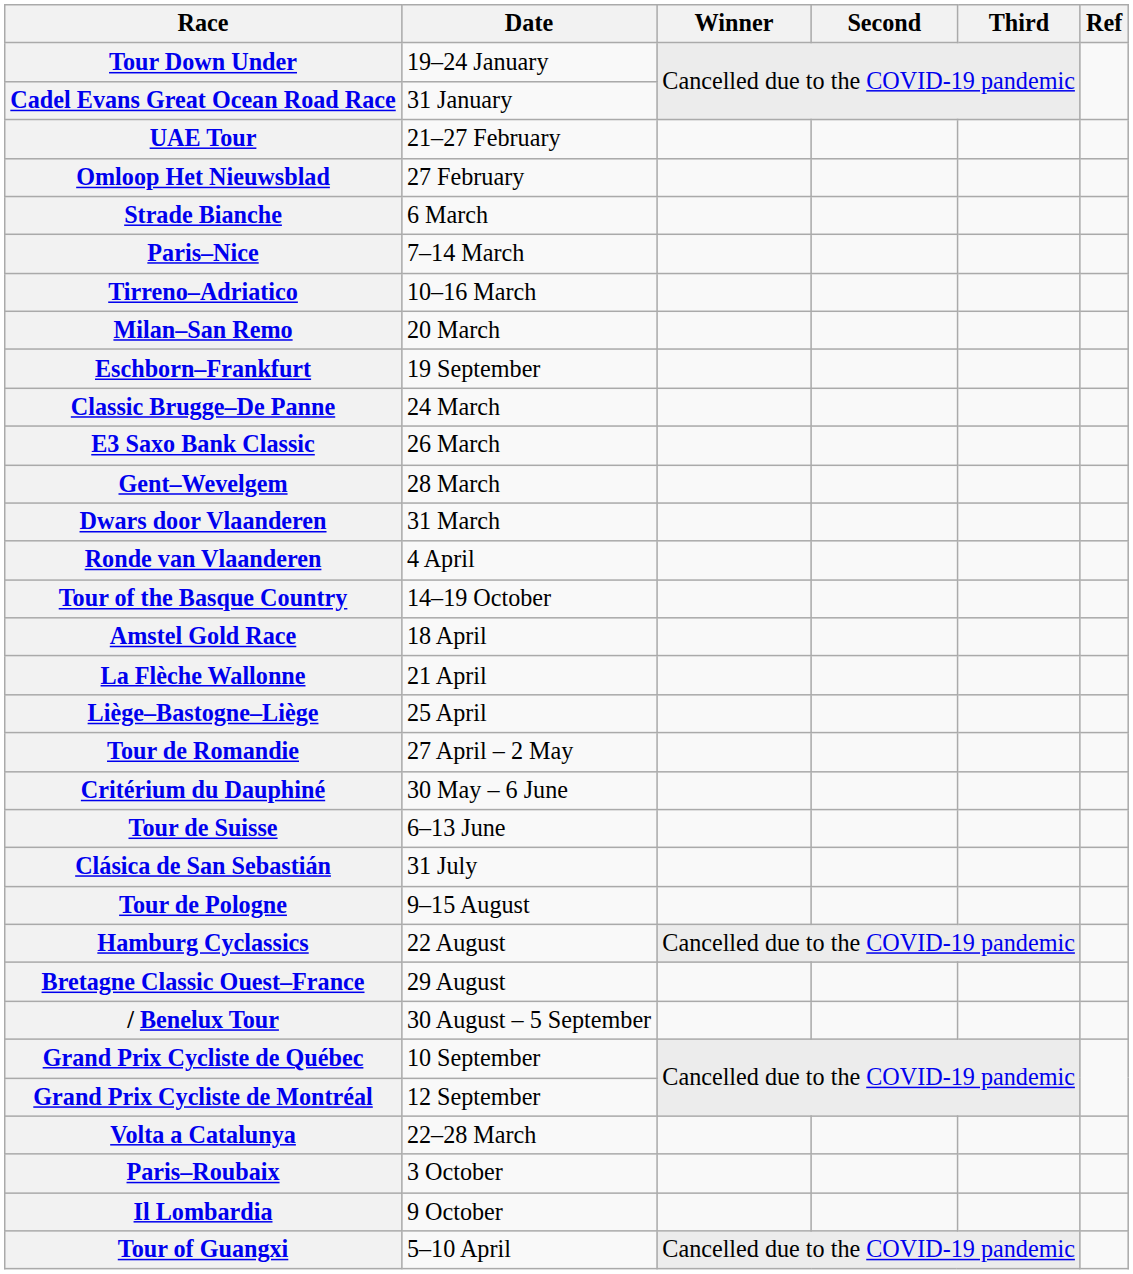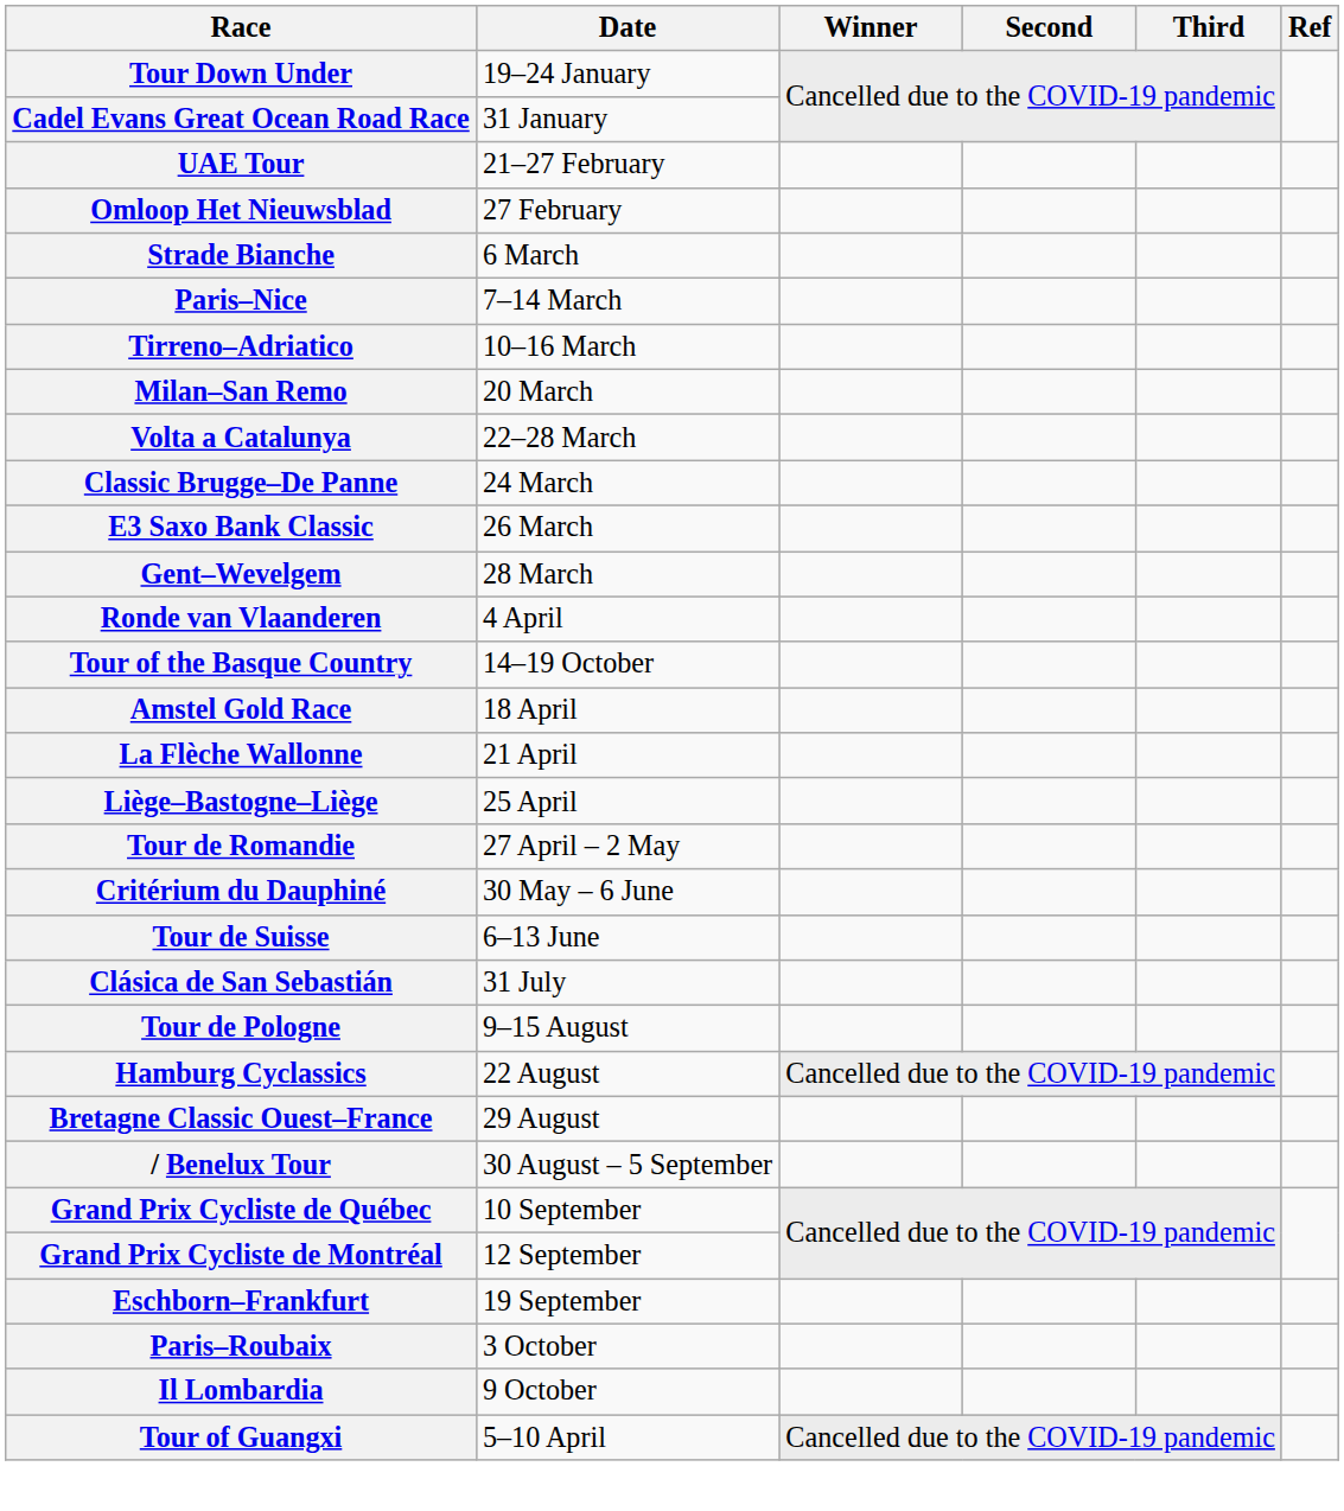rows swapped: Volta a Catalunya <-> Eschborn–Frankfurt
- row: Dwars door Vlaanderen | 31 March
